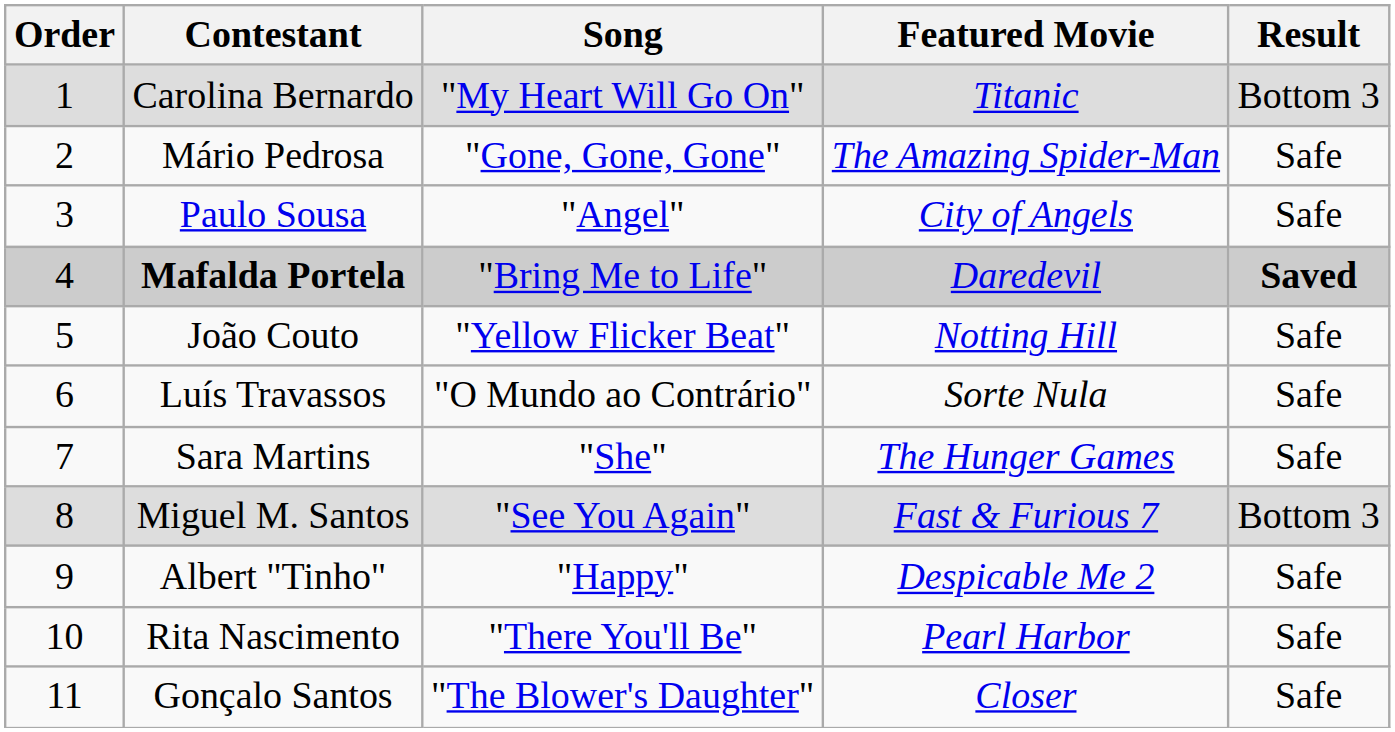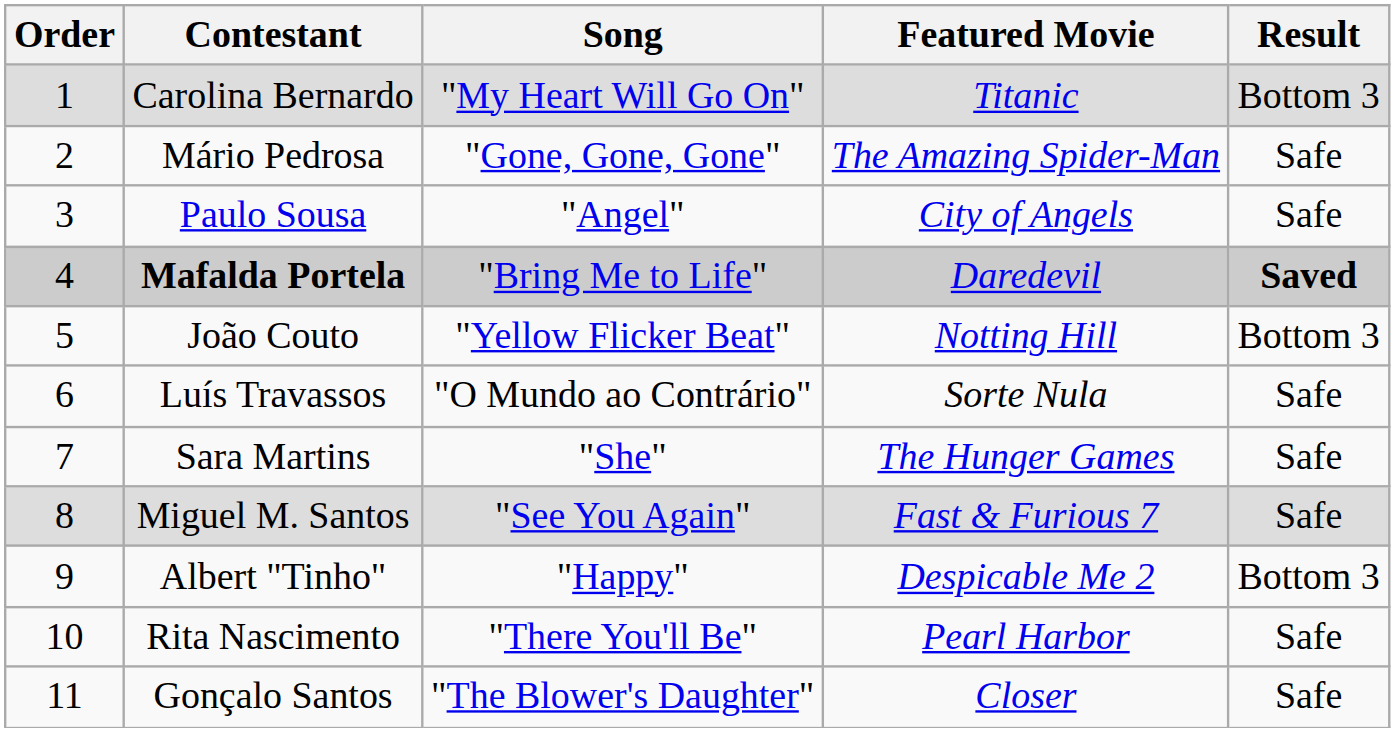João Couto | Result: Safe -> Bottom 3
Miguel M. Santos | Result: Bottom 3 -> Safe
Albert "Tinho" | Result: Safe -> Bottom 3
